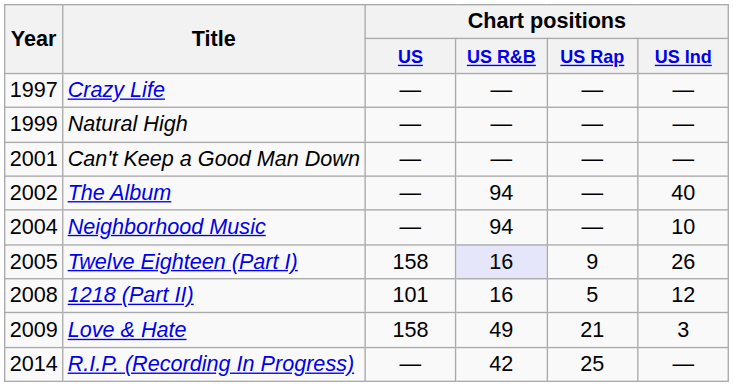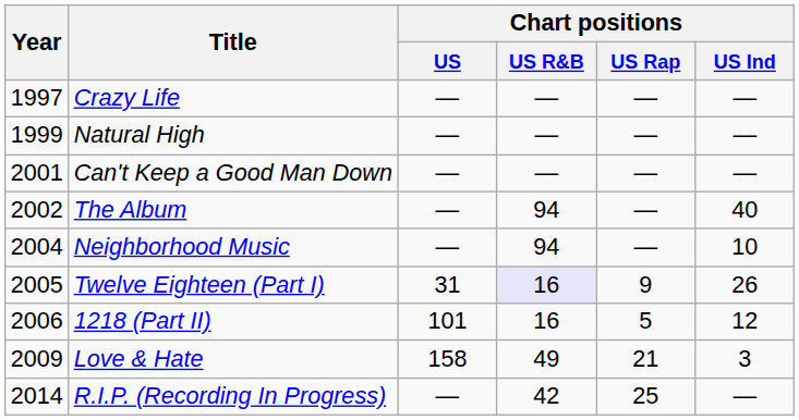Twelve Eighteen (Part I) | Chart positions / US: 158 -> 31
1218 (Part II) | Year: 2008 -> 2006
